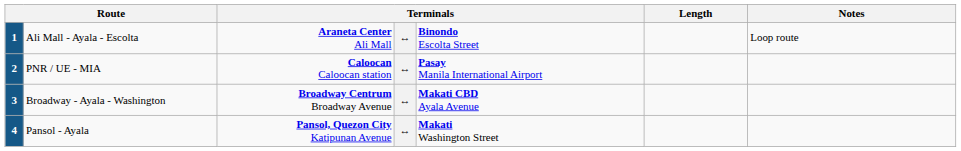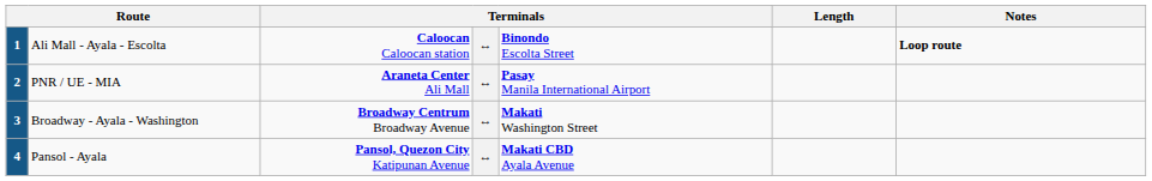Ali Mall - Ayala - Escolta | column 3: Araneta Center Ali Mall -> Caloocan Caloocan station
Ali Mall - Ayala - Escolta | Notes: normal -> bold
PNR / UE - MIA | column 3: Caloocan Caloocan station -> Araneta Center Ali Mall
Broadway - Ayala - Washington | column 5: Makati CBD Ayala Avenue -> Makati Washington Street
Pansol - Ayala | column 5: Makati Washington Street -> Makati CBD Ayala Avenue
